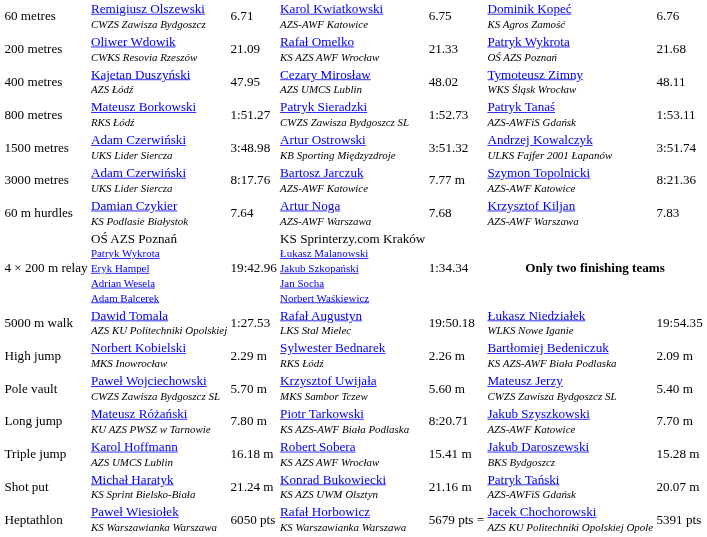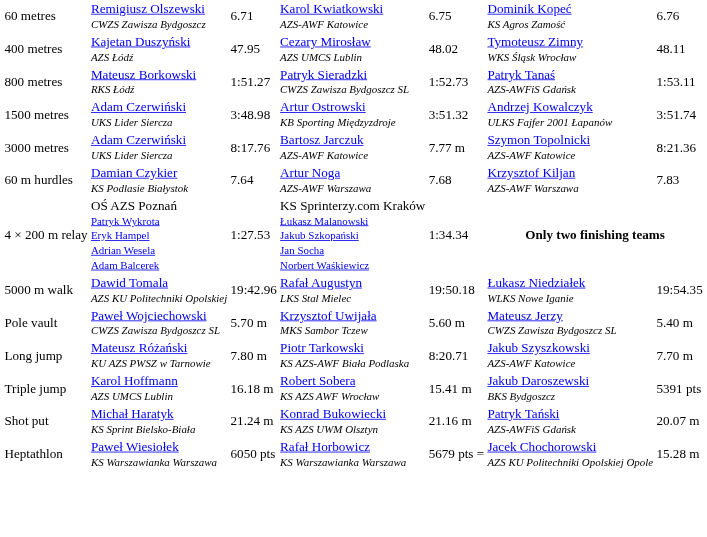- row: 200 metres | Oliwer Wdowik CWKS Resovia Rzeszów | 21.09 | Rafał Omelko KS AZS AWF Wrocław | 21.33 | Patryk Wykrota OŚ AZS Poznań | 21.68
4 × 200 m relay | column 3: 19:42.96 -> 1:27.53
5000 m walk | column 3: 1:27.53 -> 19:42.96
- row: High jump | Norbert Kobielski MKS Inowrocław | 2.29 m | Sylwester Bednarek RKS Łódź | 2.26 m | Bartłomiej Bedeniczuk KS AZS-AWF Biała Podlaska | 2.09 m
Triple jump | column 7: 15.28 m -> 5391 pts
Heptathlon | column 7: 5391 pts -> 15.28 m
